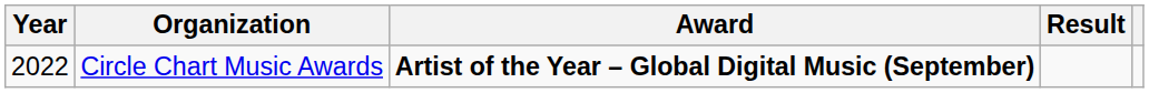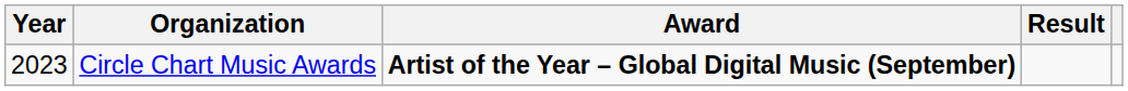Circle Chart Music Awards | Year: 2022 -> 2023
